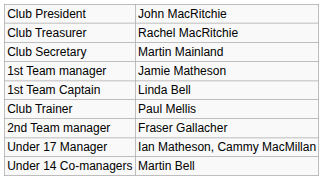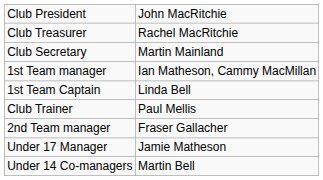1st Team manager | column 2: Jamie Matheson -> Ian Matheson, Cammy MacMillan
Under 17 Manager | column 2: Ian Matheson, Cammy MacMillan -> Jamie Matheson
